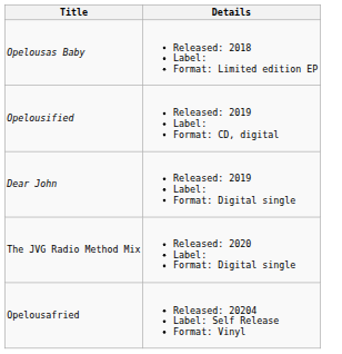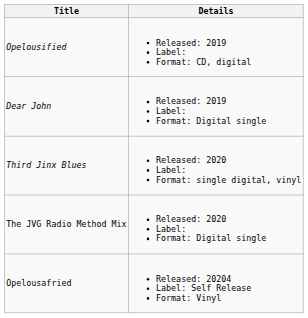- row: Opelousas Baby | Released: 2018 Label: Format: Limited edition EP
+ row: Third Jinx Blues | Released: 2020 Label: Format: single digital, vinyl
